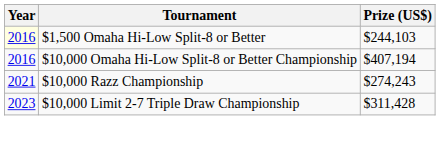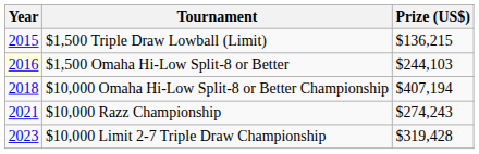+ row: 2015 | $1,500 Triple Draw Lowball (Limit) | $136,215
$10,000 Omaha Hi-Low Split-8 or Better Championship | Year: 2016 -> 2018
$10,000 Limit 2-7 Triple Draw Championship | Prize (US$): $311,428 -> $319,428
